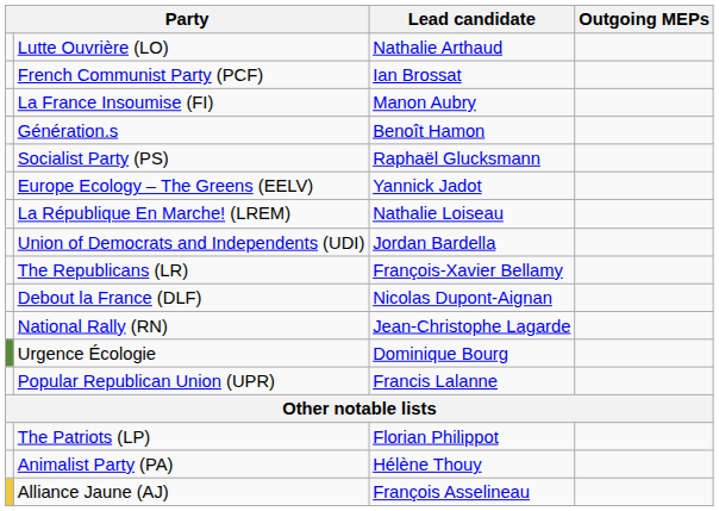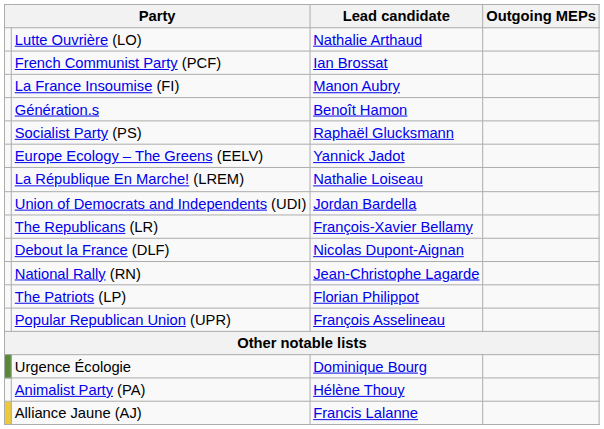rows swapped: The Patriots (LP) <-> Urgence Écologie
Popular Republican Union (UPR) | Lead candidate: Francis Lalanne -> François Asselineau
Alliance Jaune (AJ) | Lead candidate: François Asselineau -> Francis Lalanne
